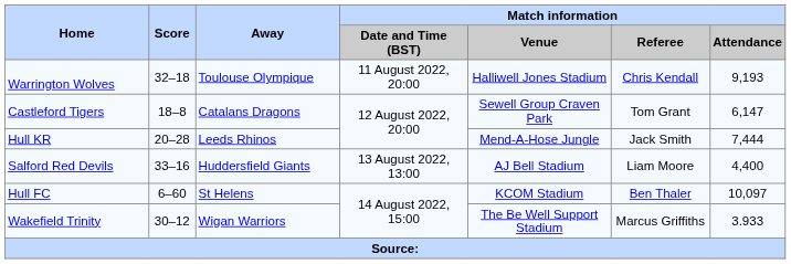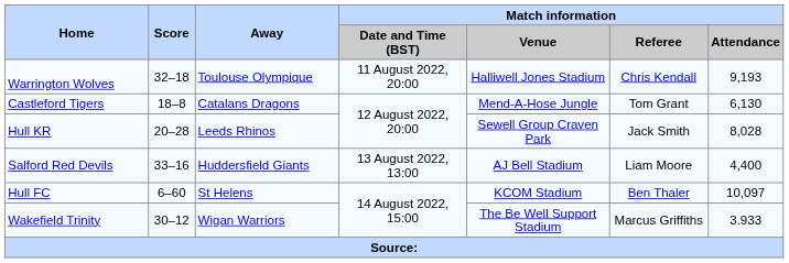Castleford Tigers | Match information / Venue: Sewell Group Craven Park -> Mend-A-Hose Jungle
Castleford Tigers | Match information / Attendance: 6,147 -> 6,130
Hull KR | Match information / Venue: Mend-A-Hose Jungle -> Sewell Group Craven Park
Hull KR | Match information / Attendance: 7,444 -> 8,028
